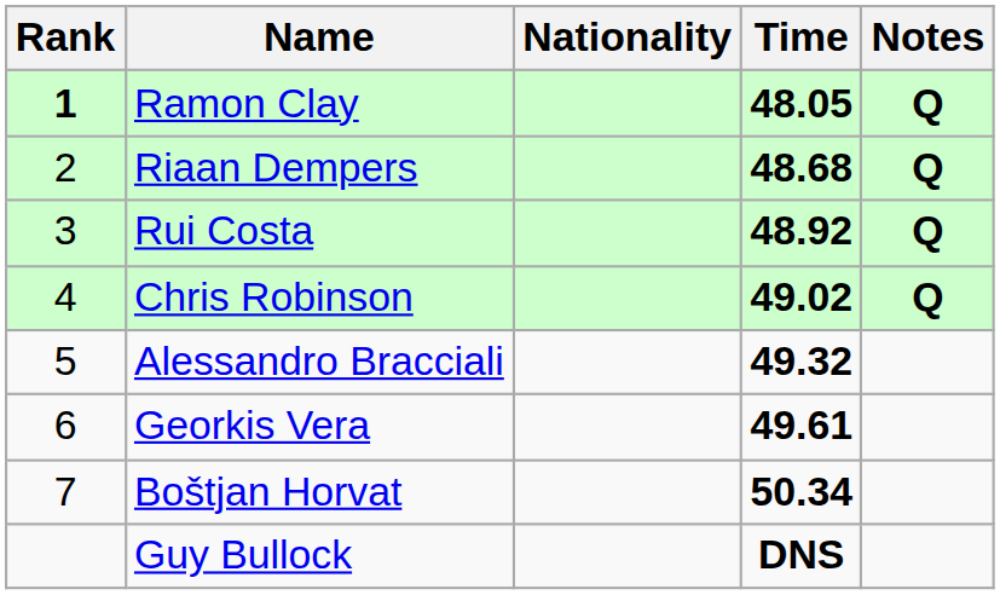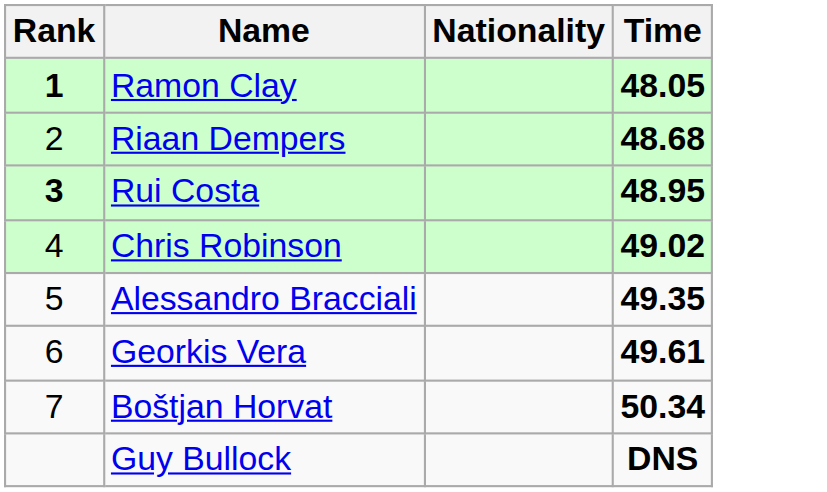- column: Notes | Q | Q | Q | Q
Rui Costa | Rank: normal -> bold
Rui Costa | Time: 48.92 -> 48.95
Alessandro Bracciali | Time: 49.32 -> 49.35
